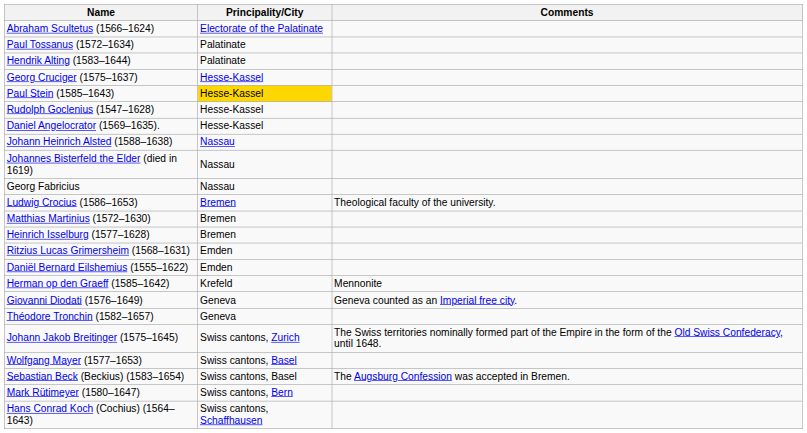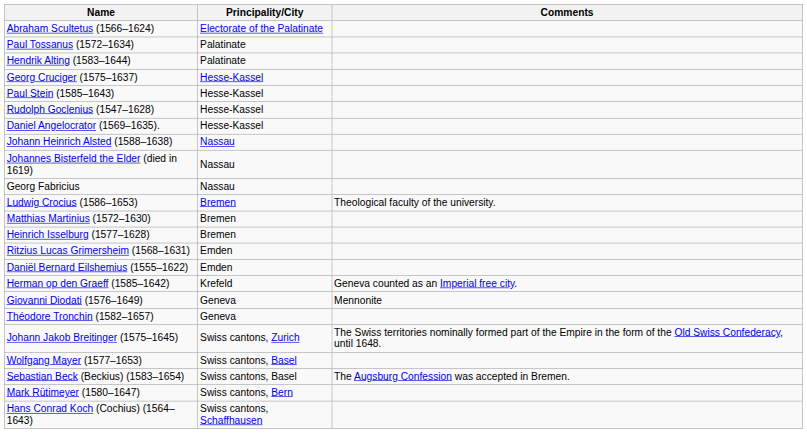Paul Stein (1585–1643) | Principality/City: gold background -> no background
Herman op den Graeff (1585–1642) | Comments: Mennonite -> Geneva counted as an Imperial free city.
Giovanni Diodati (1576–1649) | Comments: Geneva counted as an Imperial free city. -> Mennonite
